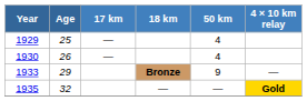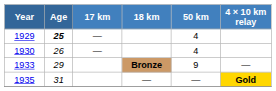1929 | Age: normal -> bold
1935 | Age: 32 -> 31
